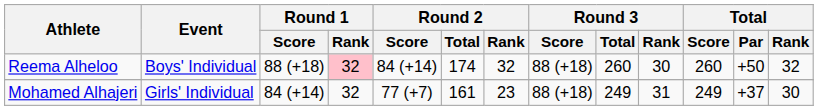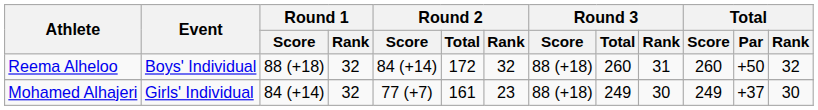Reema Alheloo | Round 1 / Rank: pink background -> no background
Reema Alheloo | Round 2 / Total: 174 -> 172
Reema Alheloo | Round 3 / Rank: 30 -> 31
Mohamed Alhajeri | Round 3 / Rank: 31 -> 30
